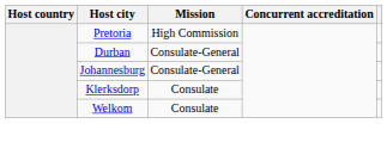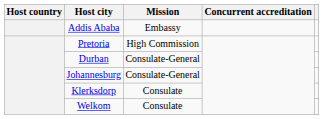+ row: Addis Ababa | Embassy
